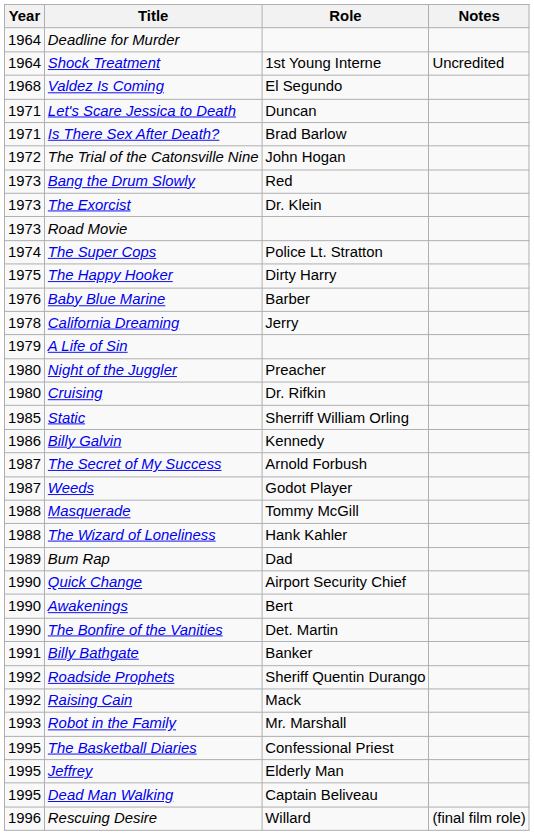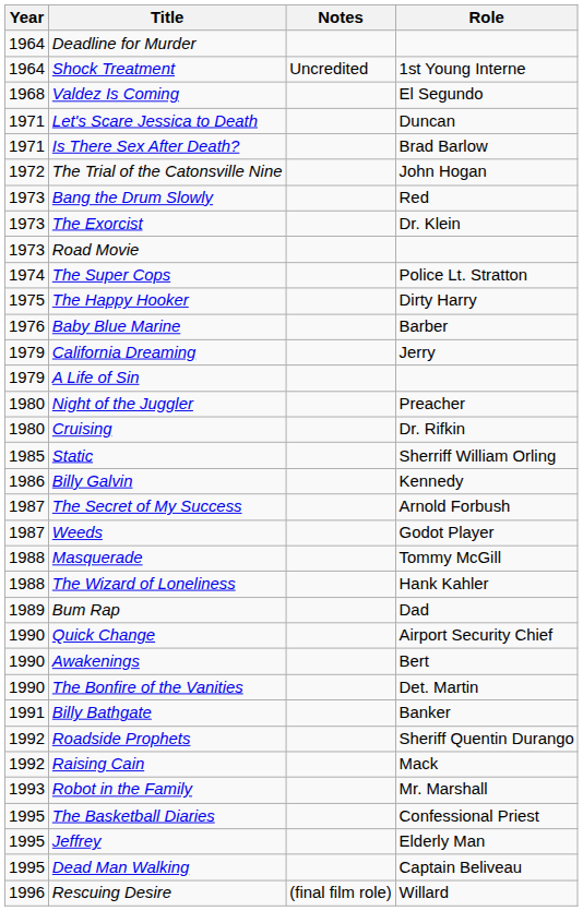columns swapped: Role <-> Notes
California Dreaming | Year: 1978 -> 1979
